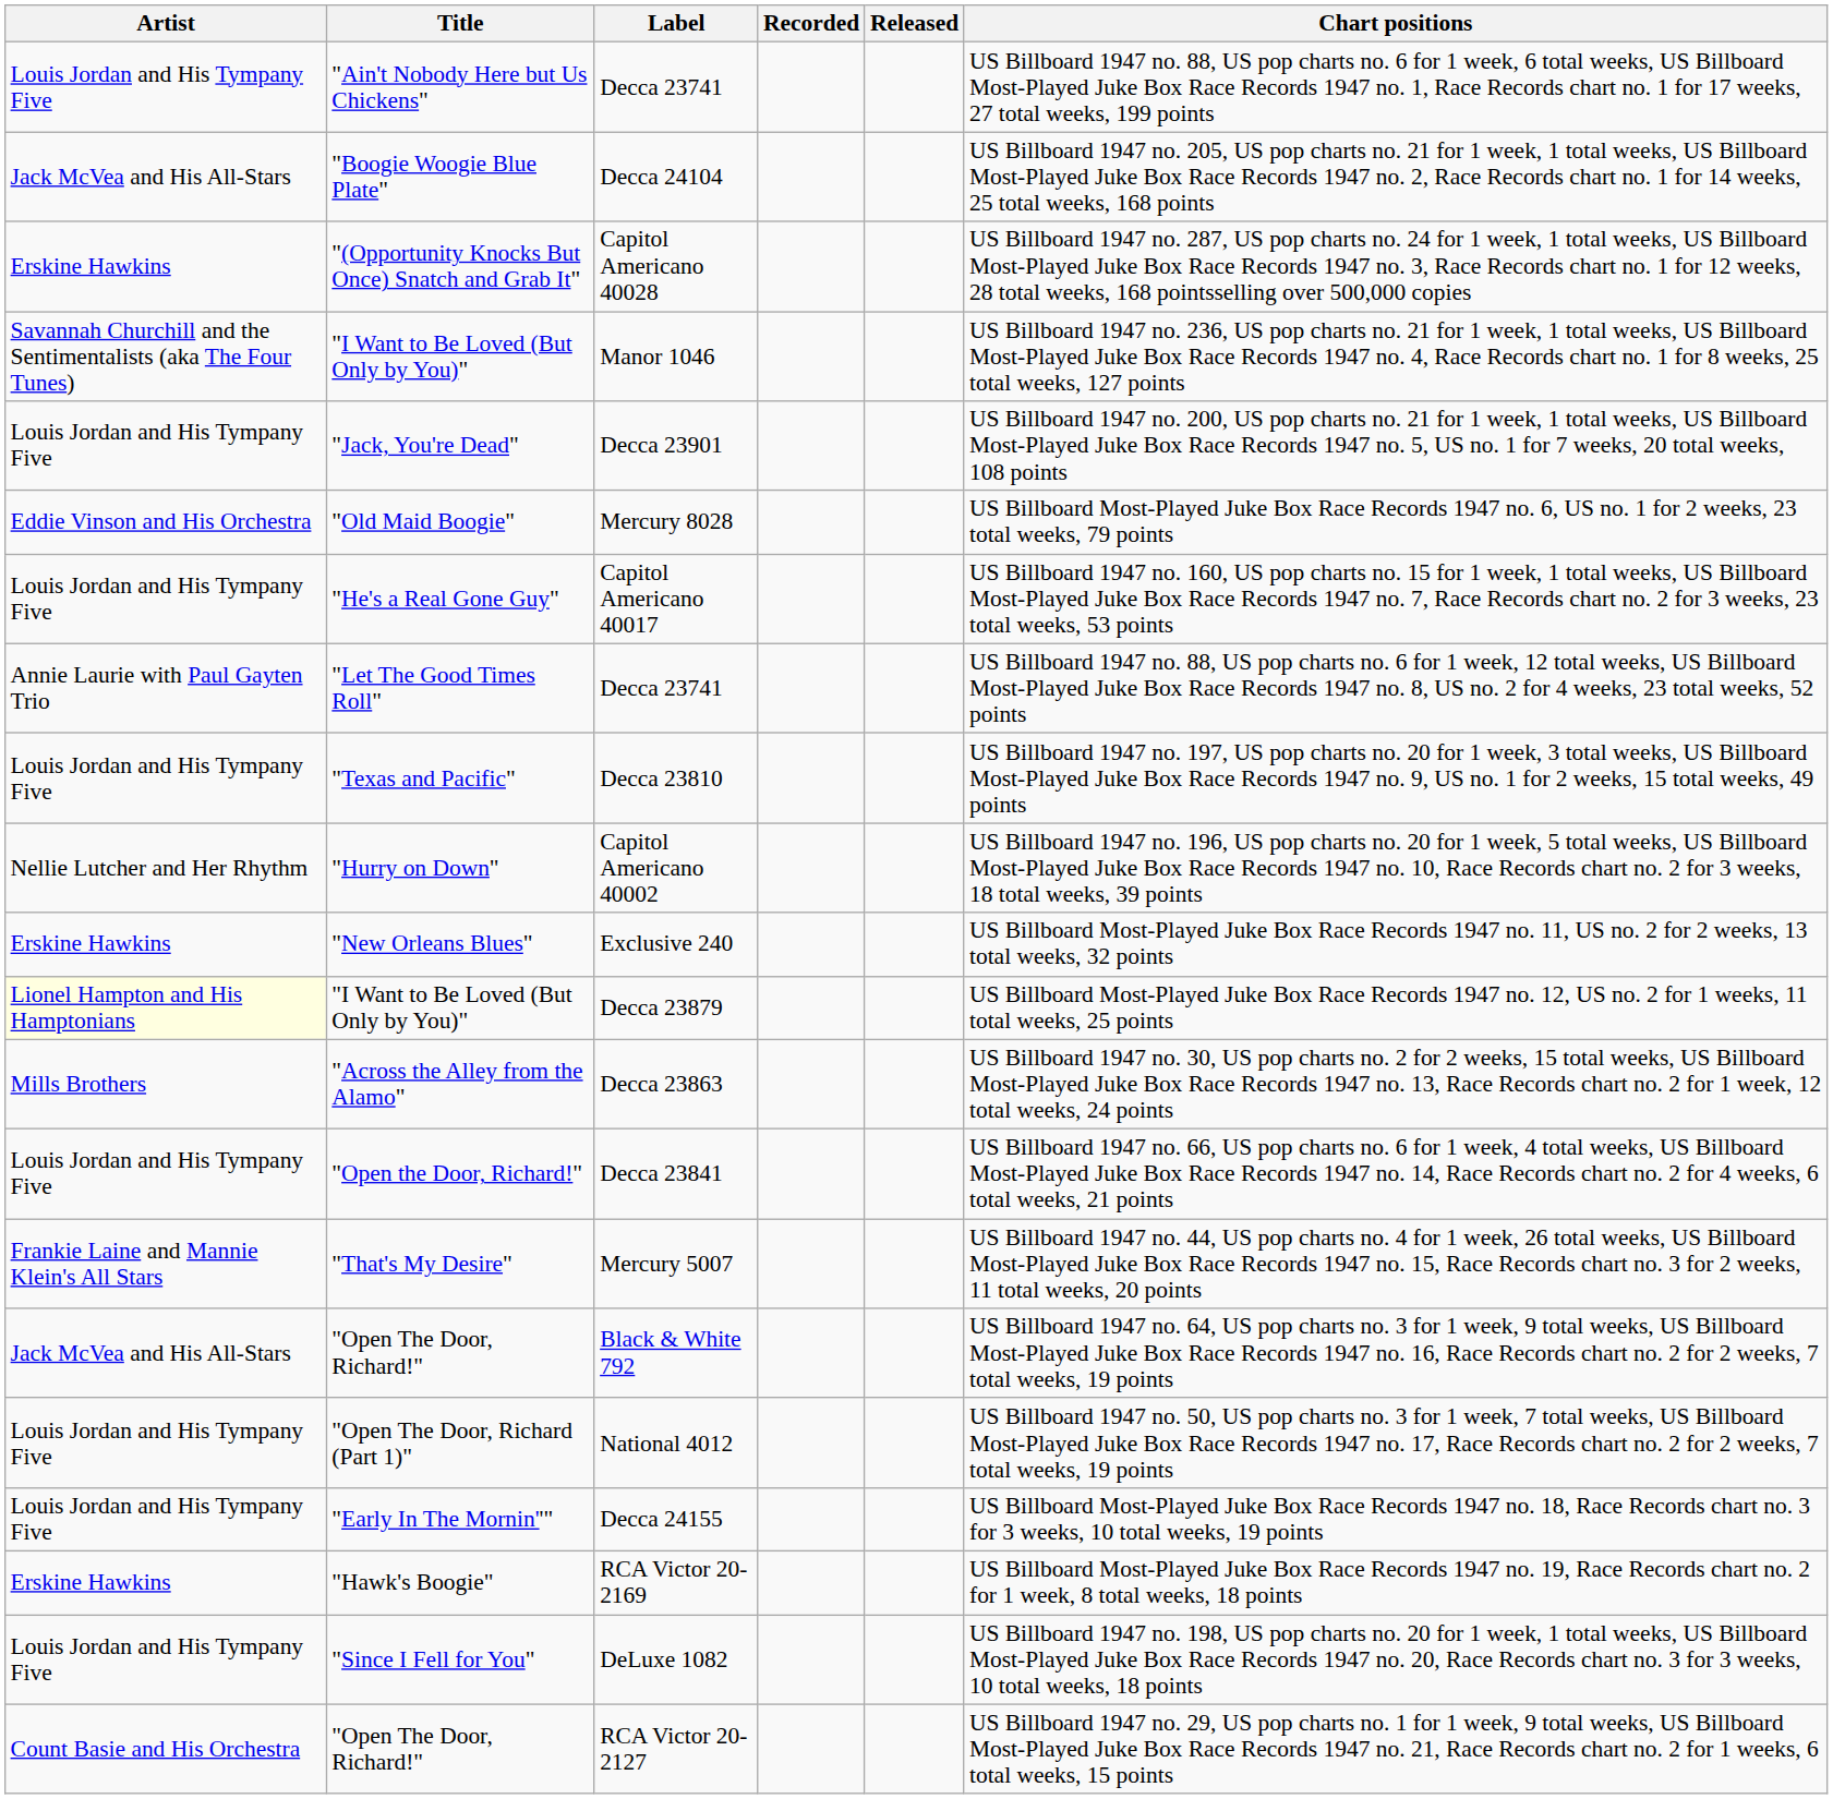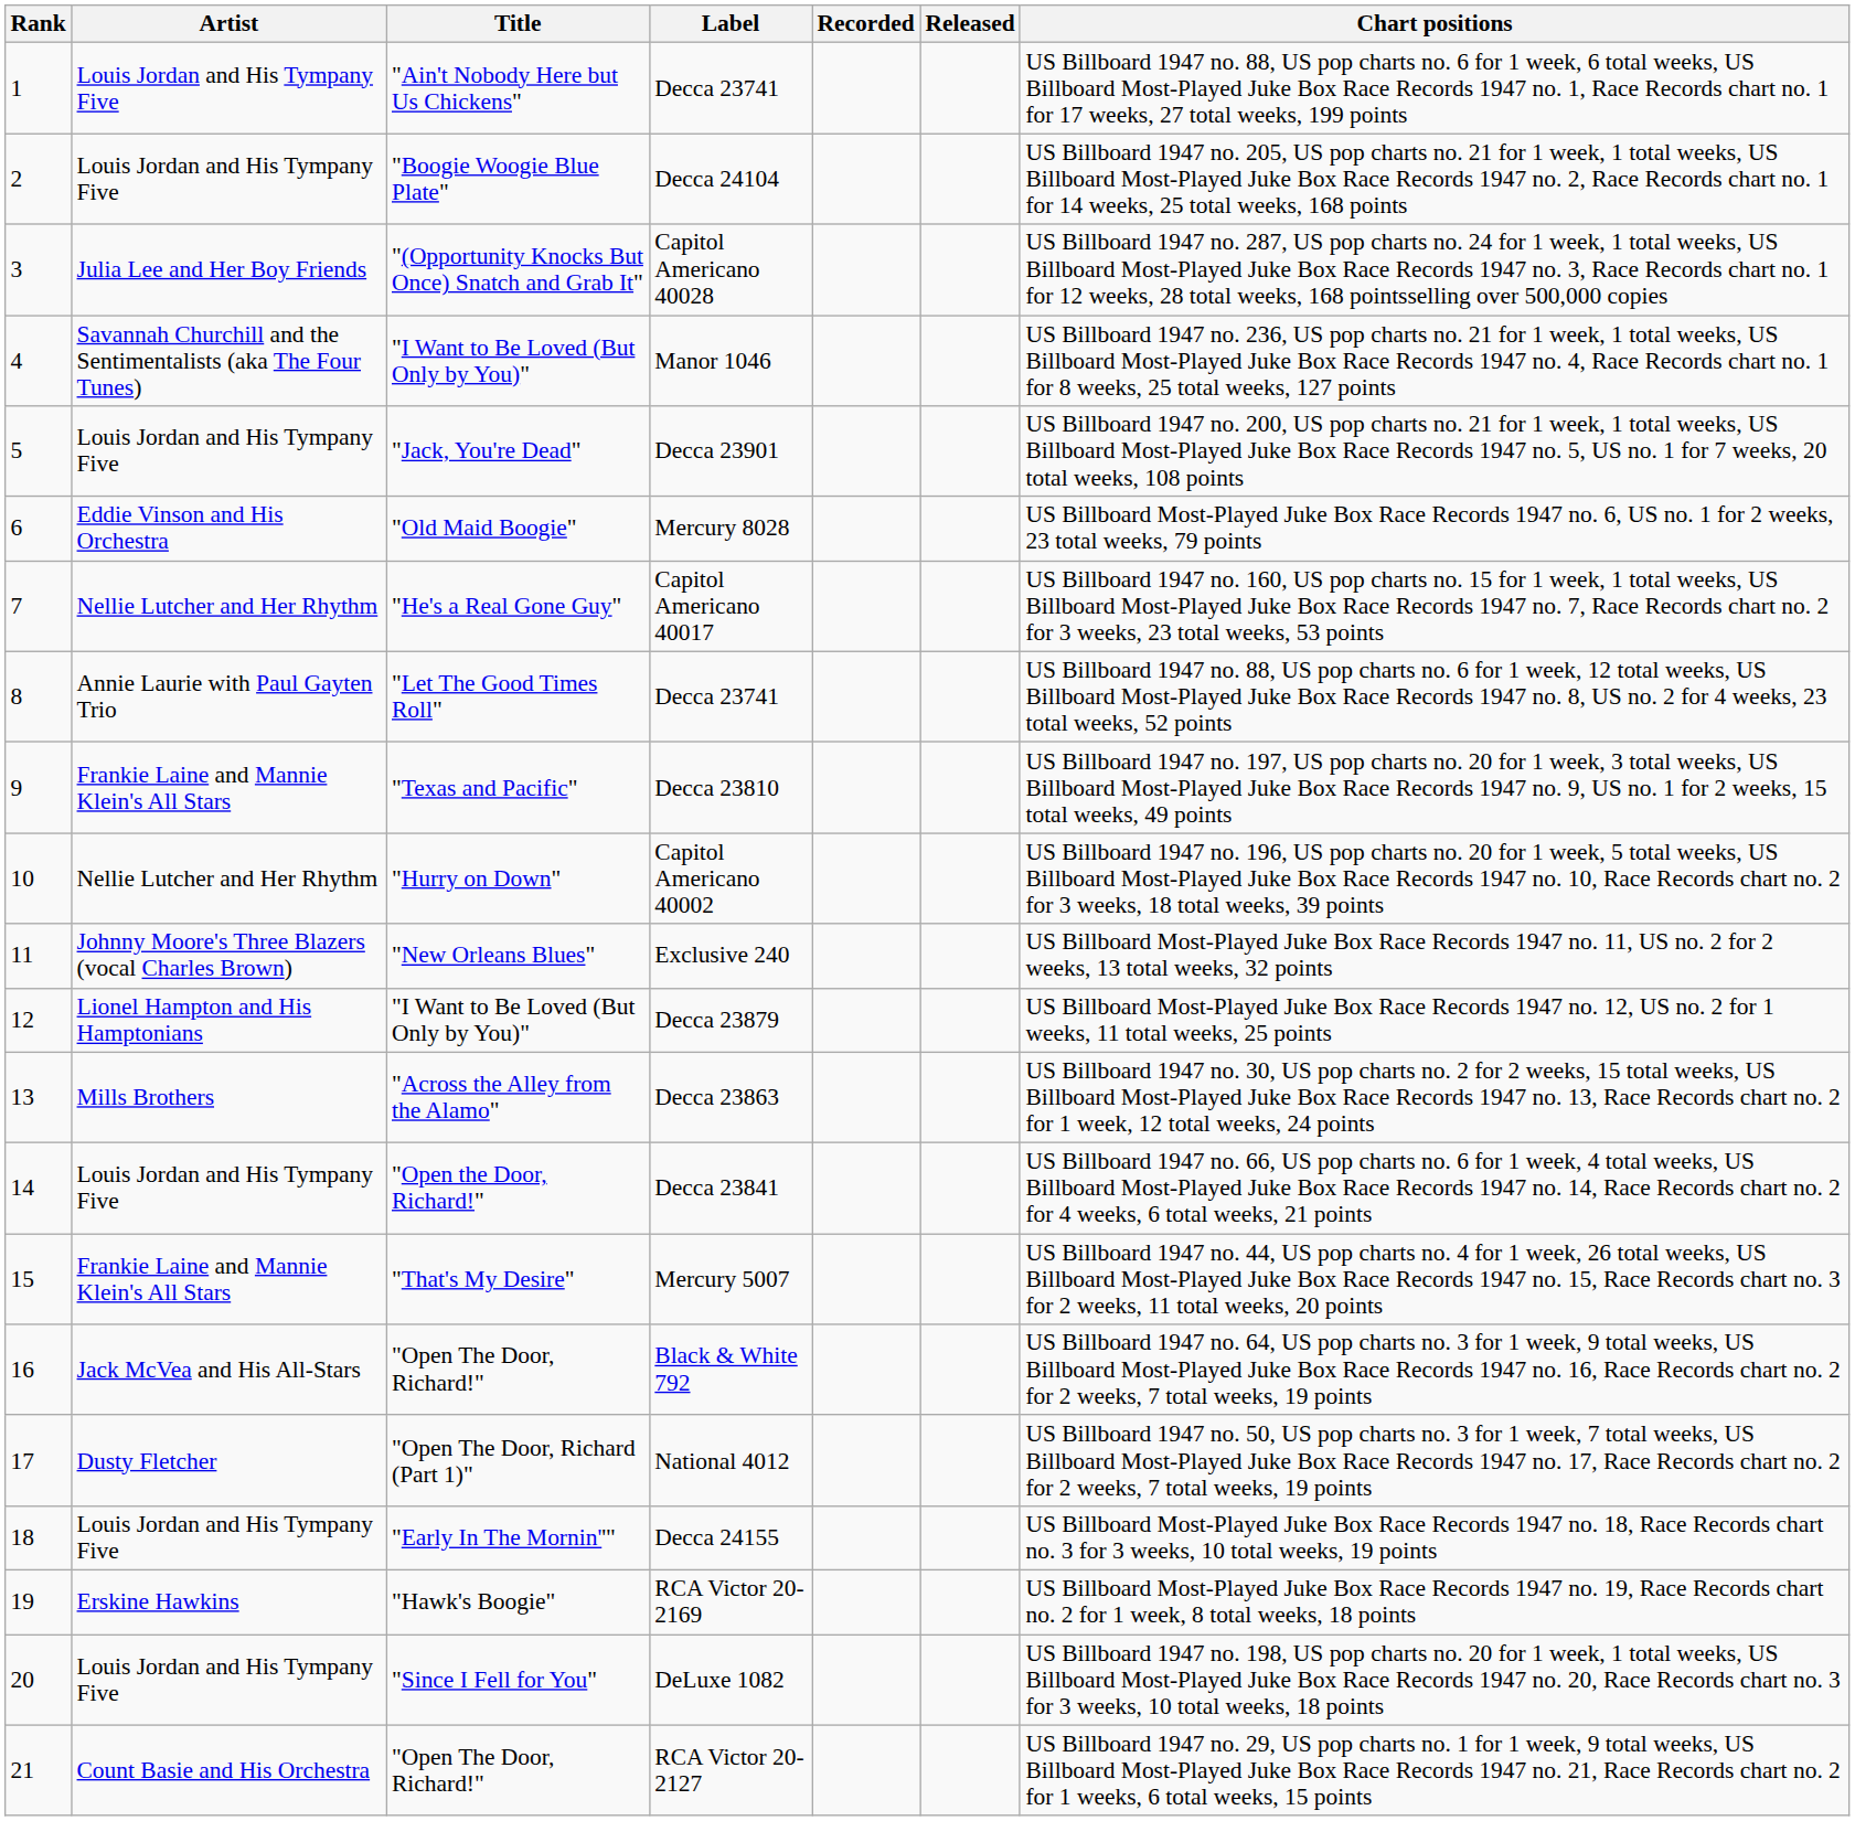+ column: Rank | 1 | 2 | 3 | 4 | 5 | 6 | 7 | 8 | 9 | 10 | 11 | 12 | 13 | 14 | 15 | 16 | 17 | 18 | 19 | 20 | 21
Decca 24104 | Artist: Jack McVea and His All-Stars -> Louis Jordan and His Tympany Five
Capitol Americano 40028 | Artist: Erskine Hawkins -> Julia Lee and Her Boy Friends
Capitol Americano 40017 | Artist: Louis Jordan and His Tympany Five -> Nellie Lutcher and Her Rhythm
Decca 23810 | Artist: Louis Jordan and His Tympany Five -> Frankie Laine and Mannie Klein's All Stars
Exclusive 240 | Artist: Erskine Hawkins -> Johnny Moore's Three Blazers (vocal Charles Brown)
Decca 23879 | Artist: lightyellow background -> no background
National 4012 | Artist: Louis Jordan and His Tympany Five -> Dusty Fletcher
